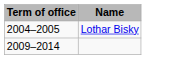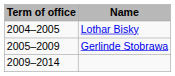+ row: 2005–2009 | Gerlinde Stobrawa
